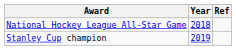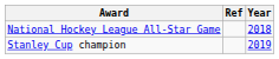columns swapped: Year <-> Ref
